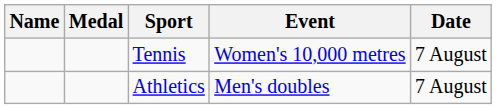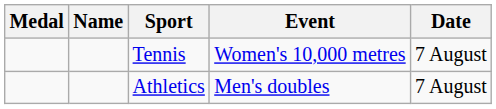columns swapped: Medal <-> Name
